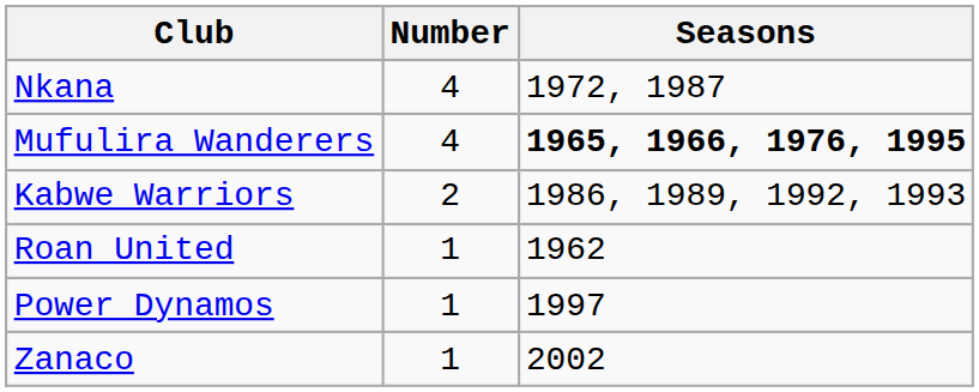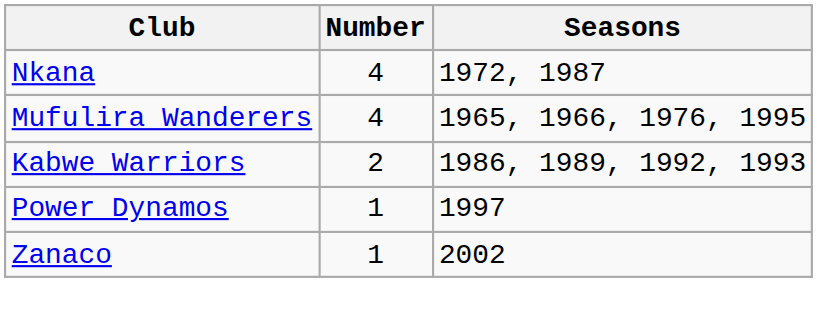Mufulira Wanderers | Seasons: bold -> normal
- row: Roan United | 1 | 1962
